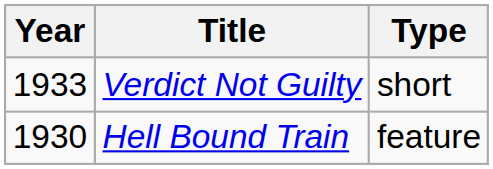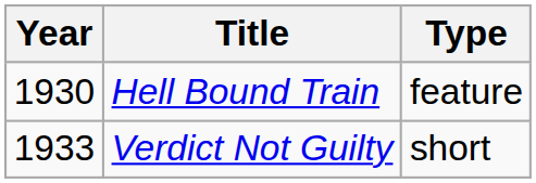rows swapped: Hell Bound Train <-> Verdict Not Guilty
